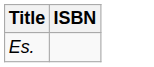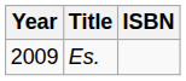+ column: Year | 2009
